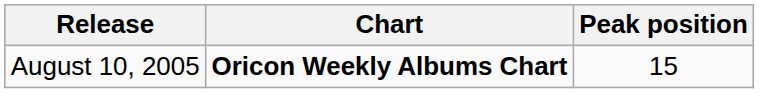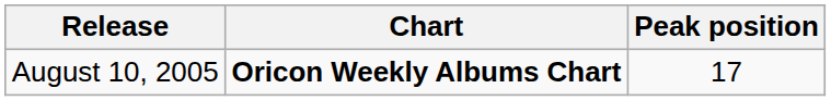August 10, 2005 | Peak position: 15 -> 17
